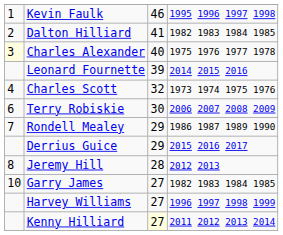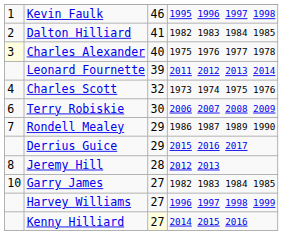Leonard Fournette | column 4: 2014 2015 2016 -> 2011 2012 2013 2014
Kenny Hilliard | column 4: 2011 2012 2013 2014 -> 2014 2015 2016
